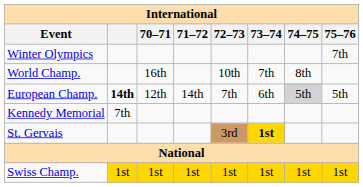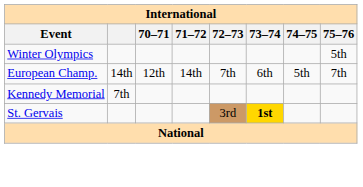Winter Olympics | 75–76: 7th -> 5th
- row: World Champ. | 16th | 10th | 7th | 8th
European Champ. | column 2: bold -> normal
European Champ. | 74–75: lightgrey background -> no background
European Champ. | 75–76: 5th -> 7th
- row: Swiss Champ. | 1st | 1st | 1st | 1st | 1st | 1st | 1st
